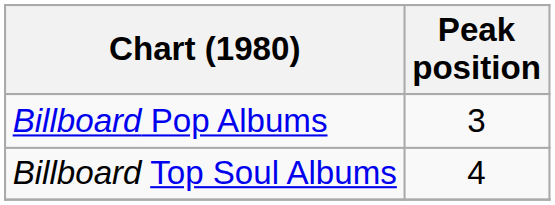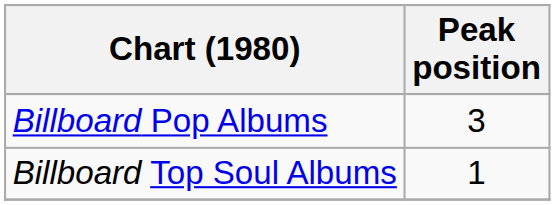Billboard Top Soul Albums | Peak position: 4 -> 1
